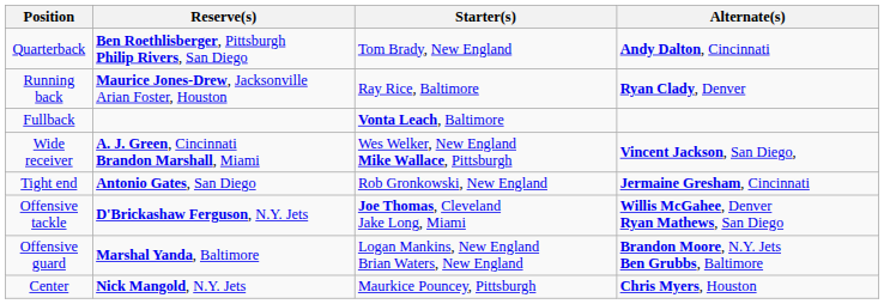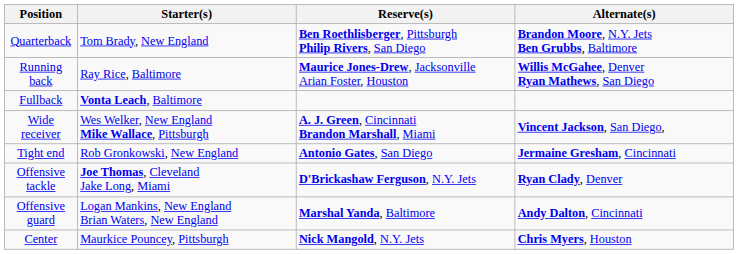columns swapped: Starter(s) <-> Reserve(s)
Quarterback | Alternate(s): Andy Dalton, Cincinnati -> Brandon Moore, N.Y. Jets Ben Grubbs, Baltimore
Running back | Alternate(s): Ryan Clady, Denver -> Willis McGahee, Denver Ryan Mathews, San Diego
Offensive tackle | Alternate(s): Willis McGahee, Denver Ryan Mathews, San Diego -> Ryan Clady, Denver
Offensive guard | Alternate(s): Brandon Moore, N.Y. Jets Ben Grubbs, Baltimore -> Andy Dalton, Cincinnati
